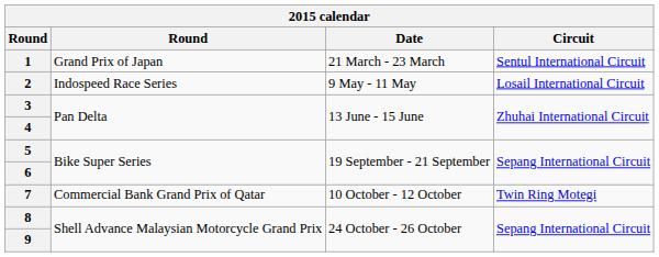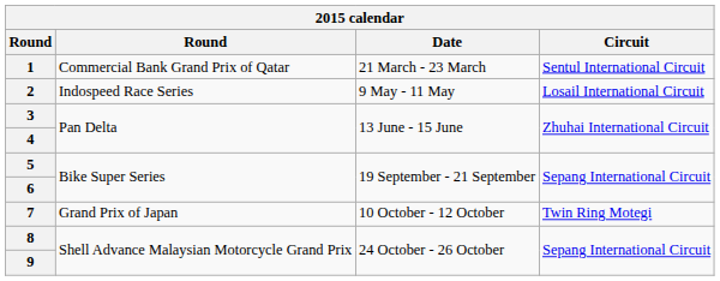1 | column 2: Grand Prix of Japan -> Commercial Bank Grand Prix of Qatar
7 | column 2: Commercial Bank Grand Prix of Qatar -> Grand Prix of Japan
